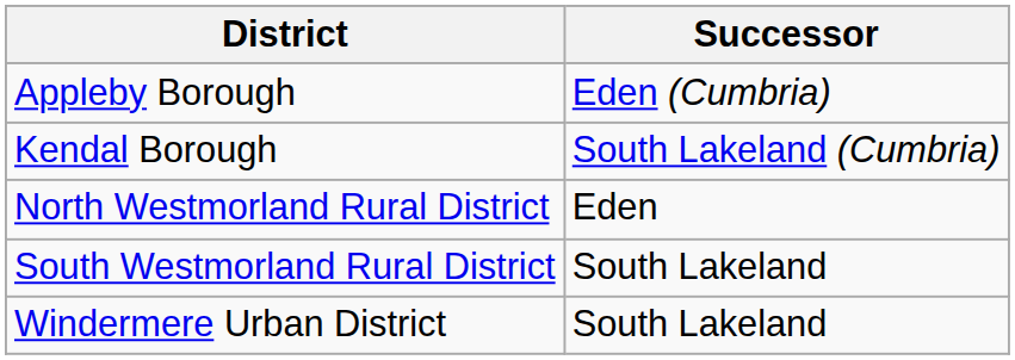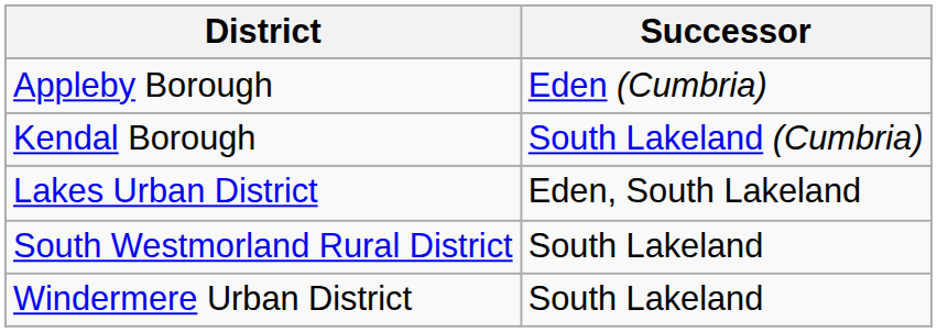+ row: Lakes Urban District | Eden, South Lakeland
- row: North Westmorland Rural District | Eden
